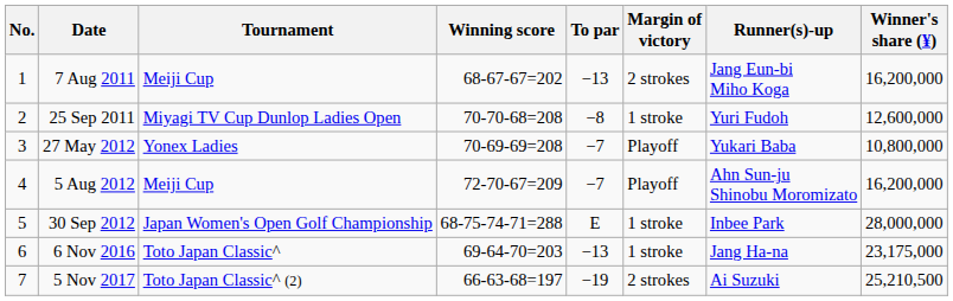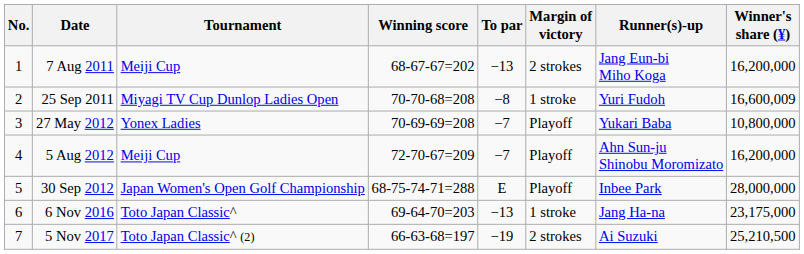25 Sep 2011 | Winner's share (¥): 12,600,000 -> 16,600,009
30 Sep 2012 | Margin of victory: 1 stroke -> Playoff
